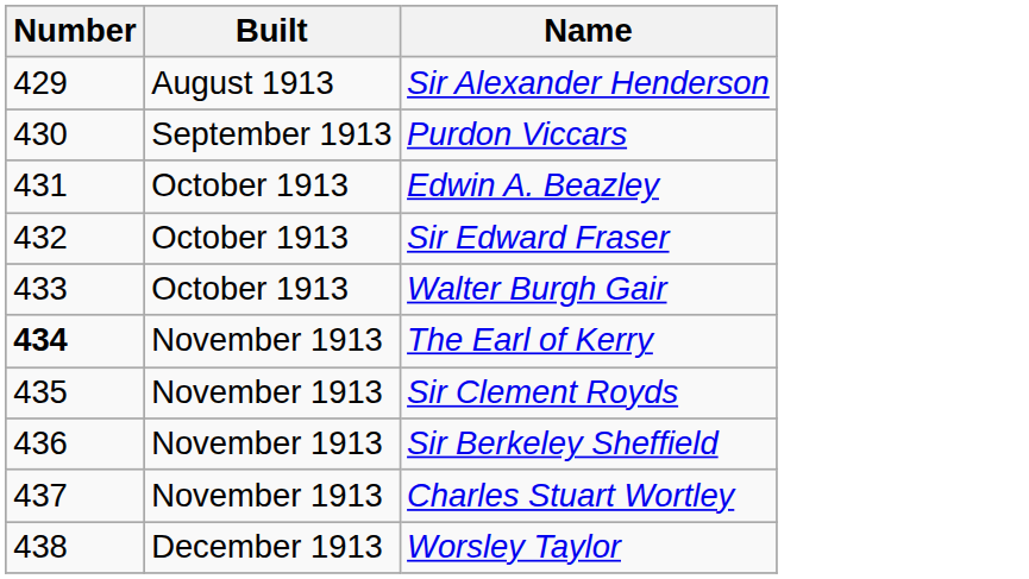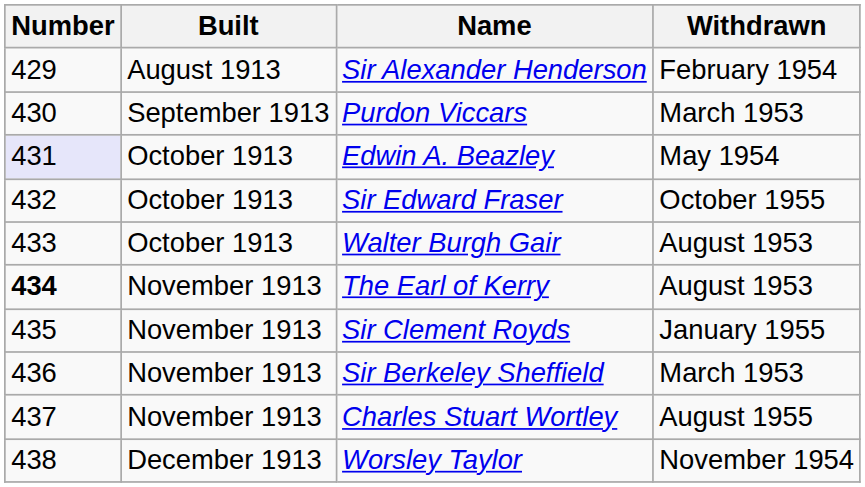+ column: Withdrawn | February 1954 | March 1953 | May 1954 | October 1955 | August 1953 | August 1953 | January 1955 | March 1953 | August 1955 | November 1954
Edwin A. Beazley | Number: no background -> lavender background
